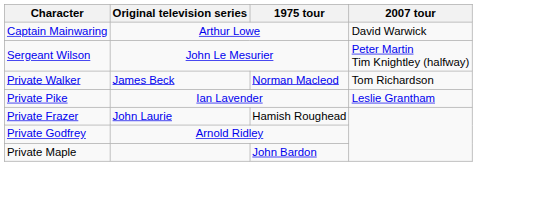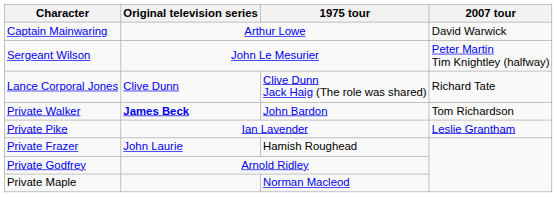+ row: Lance Corporal Jones | Clive Dunn | Clive Dunn Jack Haig (The role was shared) | Richard Tate
Private Walker | Original television series: normal -> bold
Private Walker | 1975 tour: Norman Macleod -> John Bardon
Private Maple | 1975 tour: John Bardon -> Norman Macleod
